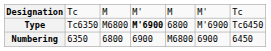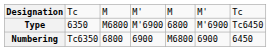Type | column 2: Tc6350 -> 6350
Type | column 4: bold -> normal
Numbering | column 2: 6350 -> Tc6350
